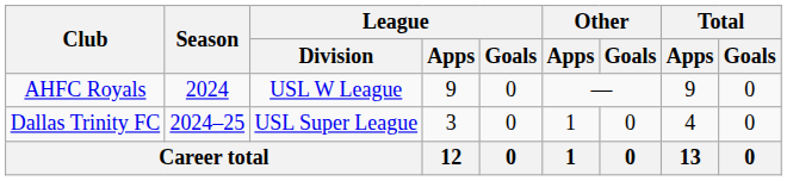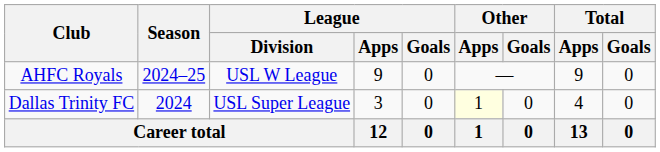AHFC Royals | Season: 2024 -> 2024–25
Dallas Trinity FC | Season: 2024–25 -> 2024
Dallas Trinity FC | Other / Apps: no background -> lightyellow background
